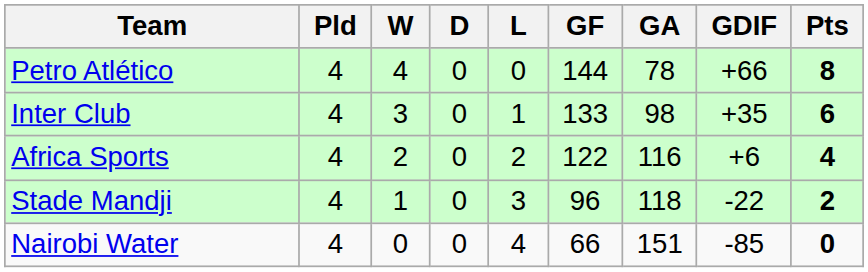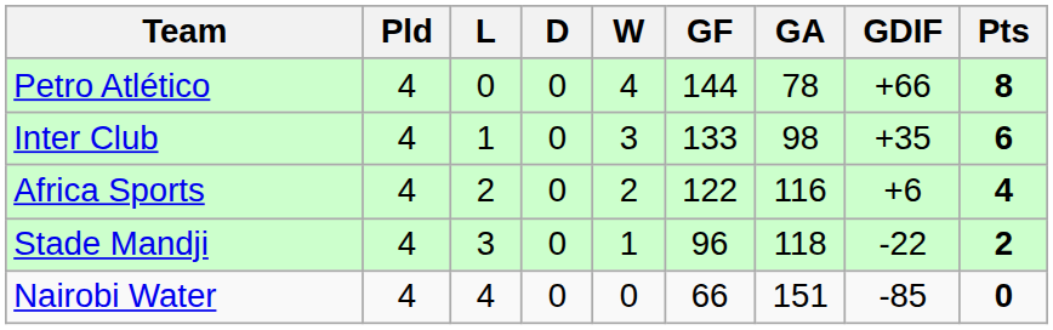columns swapped: W <-> L
